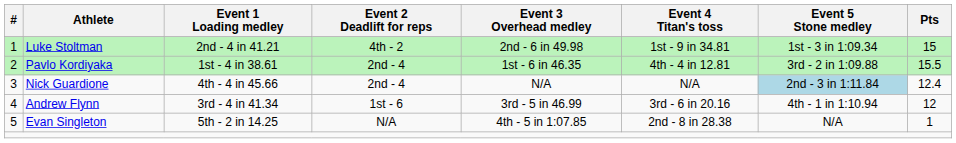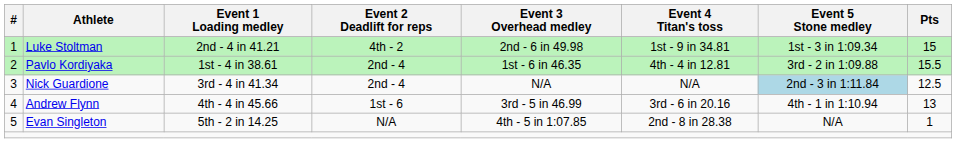Nick Guardione | Event 1 Loading medley: 4th - 4 in 45.66 -> 3rd - 4 in 41.34
Nick Guardione | Pts: 12.4 -> 12.5
Andrew Flynn | Event 1 Loading medley: 3rd - 4 in 41.34 -> 4th - 4 in 45.66
Andrew Flynn | Pts: 12 -> 13
